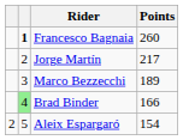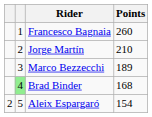Francesco Bagnaia | column 2: bold -> normal
Jorge Martín | Points: 217 -> 210
Brad Binder | Points: 166 -> 168
